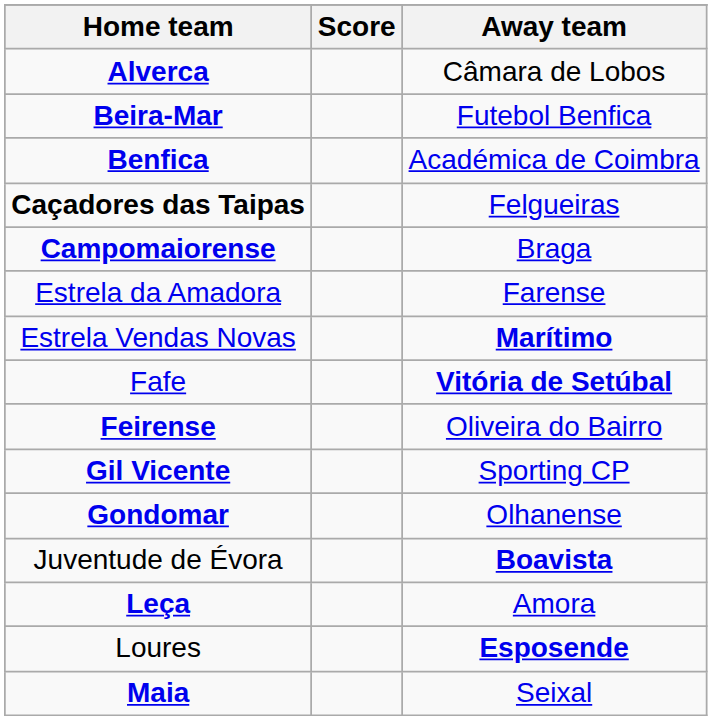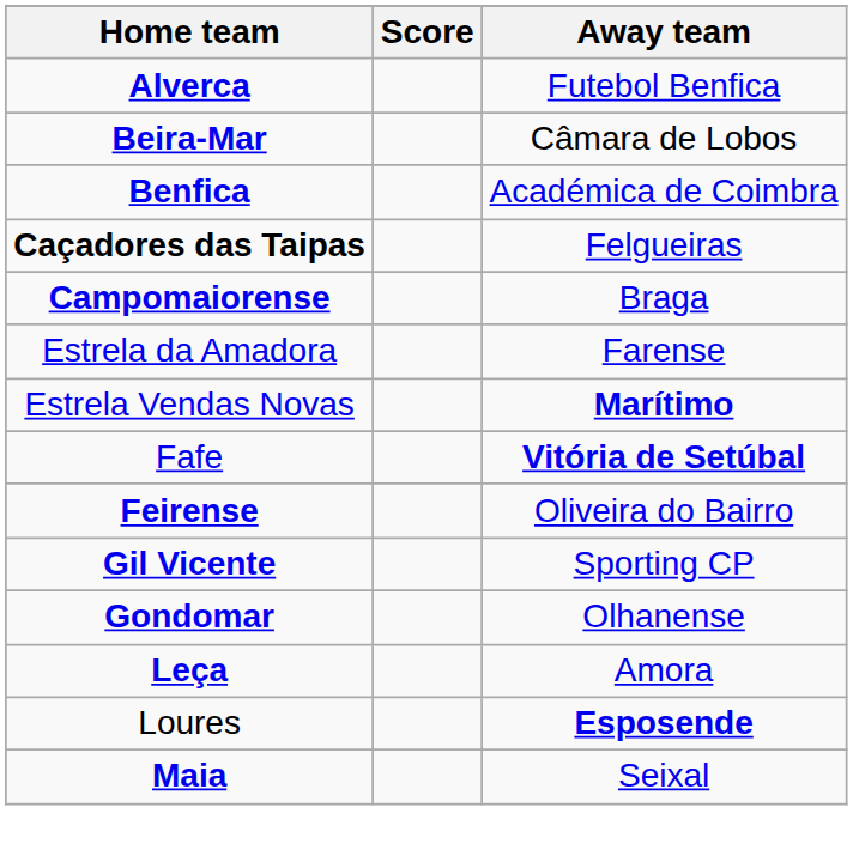Alverca | Away team: Câmara de Lobos -> Futebol Benfica
Beira-Mar | Away team: Futebol Benfica -> Câmara de Lobos
- row: Juventude de Évora | Boavista
